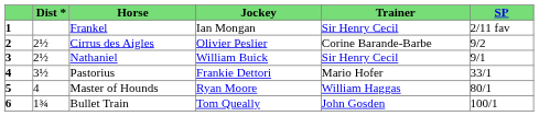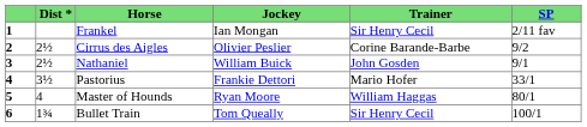Nathaniel | Trainer: Sir Henry Cecil -> John Gosden
Bullet Train | Trainer: John Gosden -> Sir Henry Cecil
